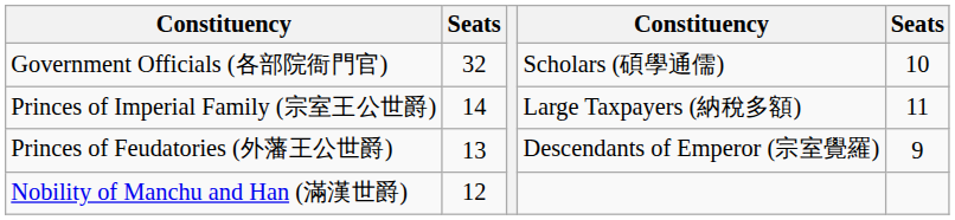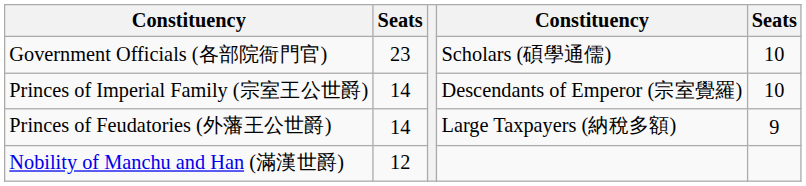Government Officials (各部院衙門官) | column 2: 32 -> 23
Princes of Imperial Family (宗室王公世爵) | column 4: Large Taxpayers (納稅多額) -> Descendants of Emperor (宗室覺羅)
Princes of Imperial Family (宗室王公世爵) | column 5: 11 -> 10
Princes of Feudatories (外藩王公世爵) | column 2: 13 -> 14
Princes of Feudatories (外藩王公世爵) | column 4: Descendants of Emperor (宗室覺羅) -> Large Taxpayers (納稅多額)
